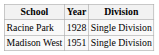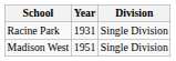Racine Park | Year: 1928 -> 1931
